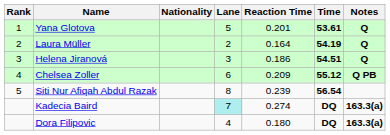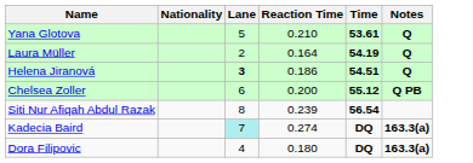- column: Rank | 1 | 2 | 3 | 4 | 5
Yana Glotova | Reaction Time: 0.201 -> 0.210
Helena Jiranová | Lane: normal -> bold
Chelsea Zoller | Reaction Time: 0.209 -> 0.200
